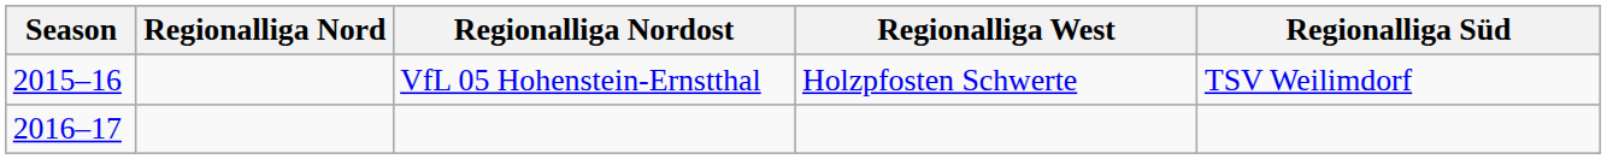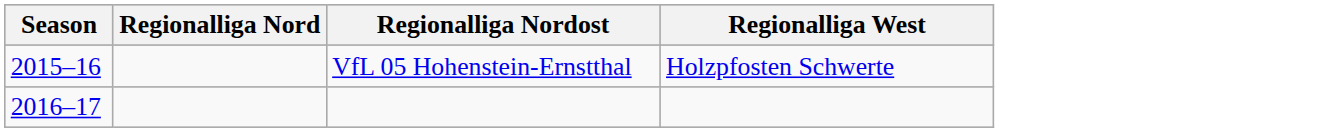- column: Regionalliga Süd | TSV Weilimdorf
